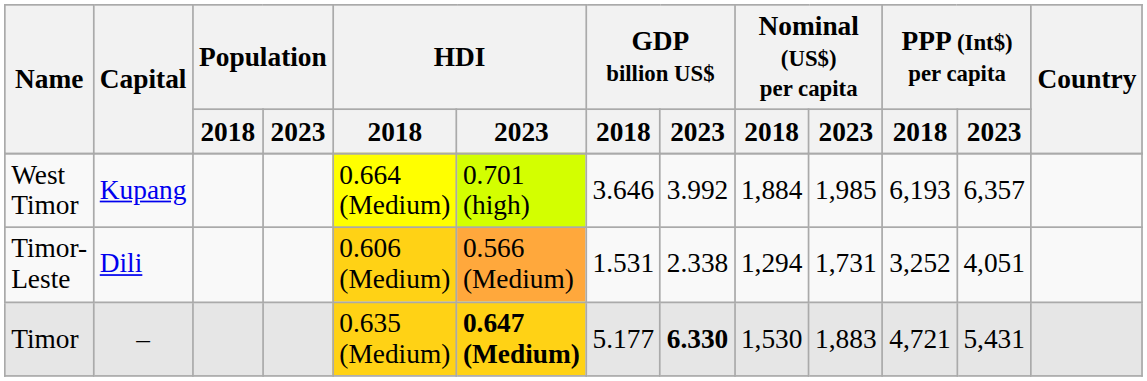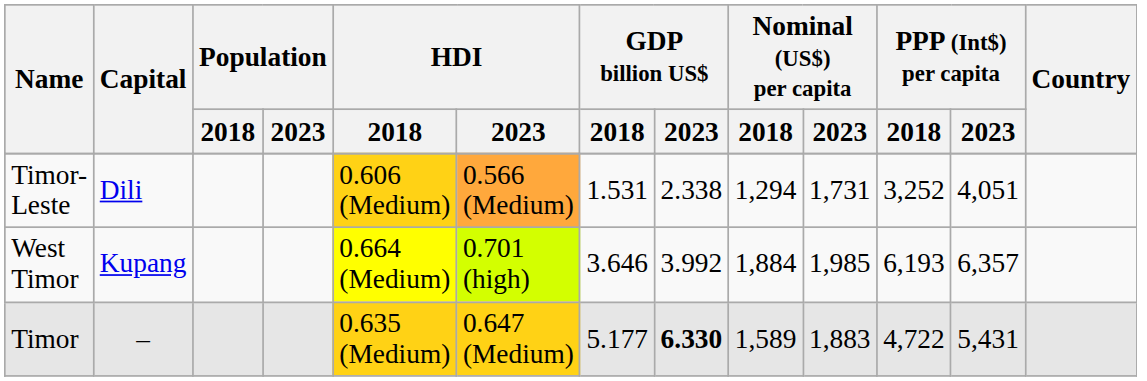rows swapped: West Timor <-> Timor-Leste
Timor | HDI / 2023: bold -> normal
Timor | Nominal (US$) per capita / 2018: 1,530 -> 1,589
Timor | PPP (Int$) per capita / 2018: 4,721 -> 4,722
